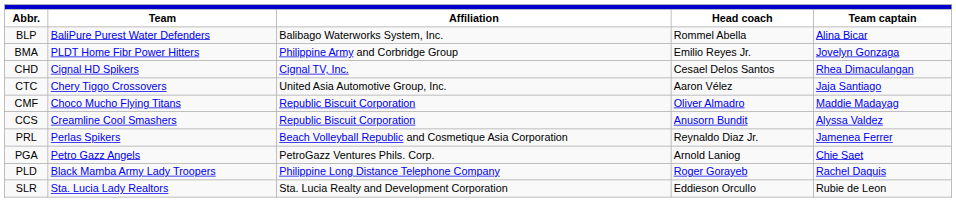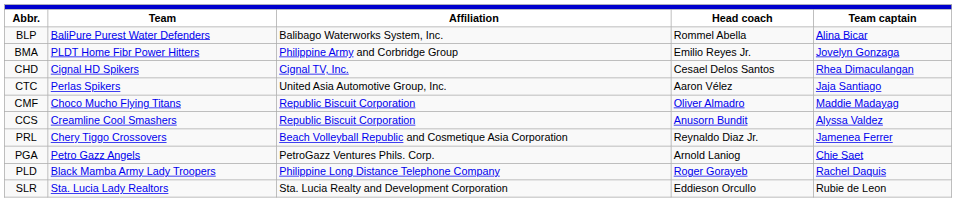CTC | Team: Chery Tiggo Crossovers -> Perlas Spikers
PRL | Team: Perlas Spikers -> Chery Tiggo Crossovers
